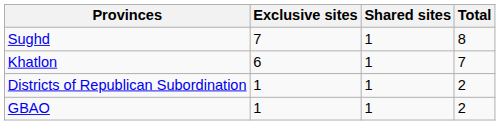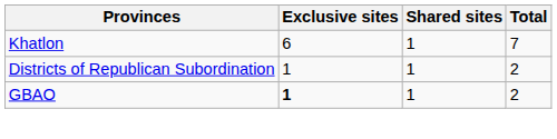- row: Sughd | 7 | 1 | 8
GBAO | Exclusive sites: normal -> bold
